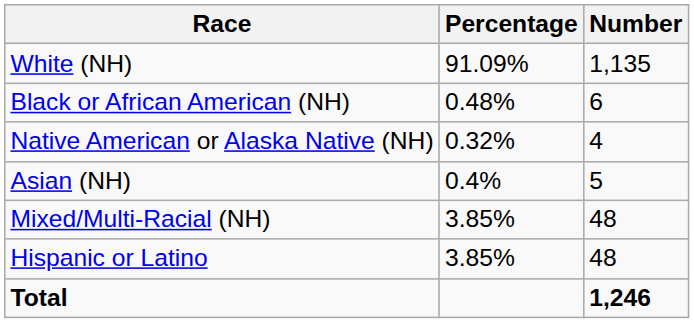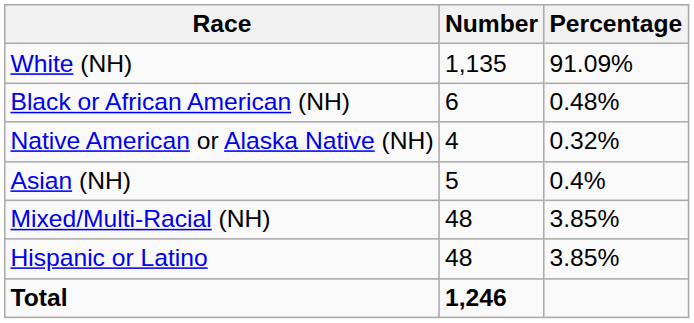columns swapped: Number <-> Percentage
